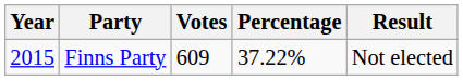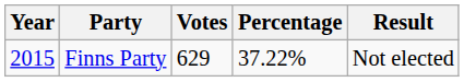Finns Party | Votes: 609 -> 629
